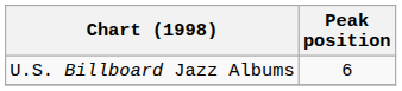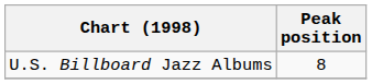U.S. Billboard Jazz Albums | Peak position: 6 -> 8
